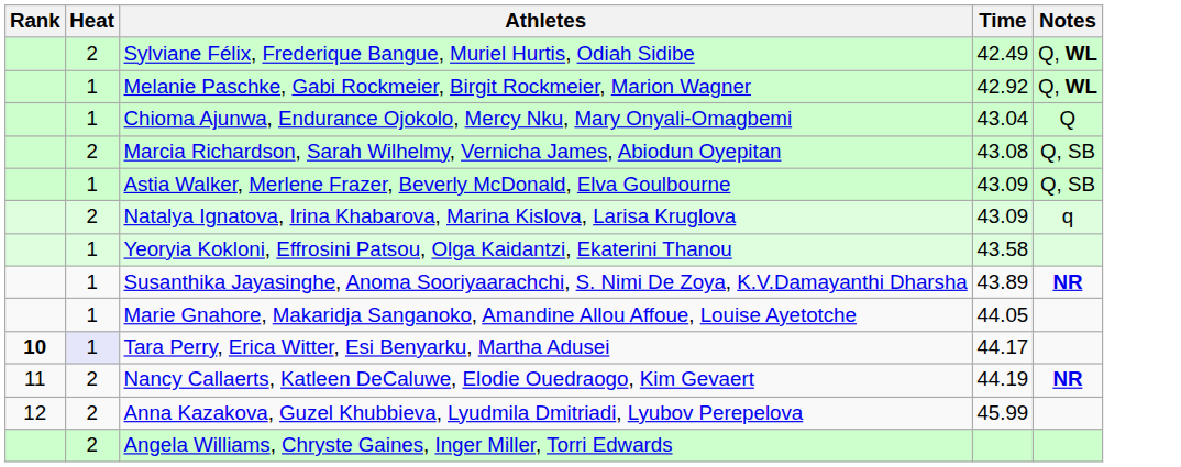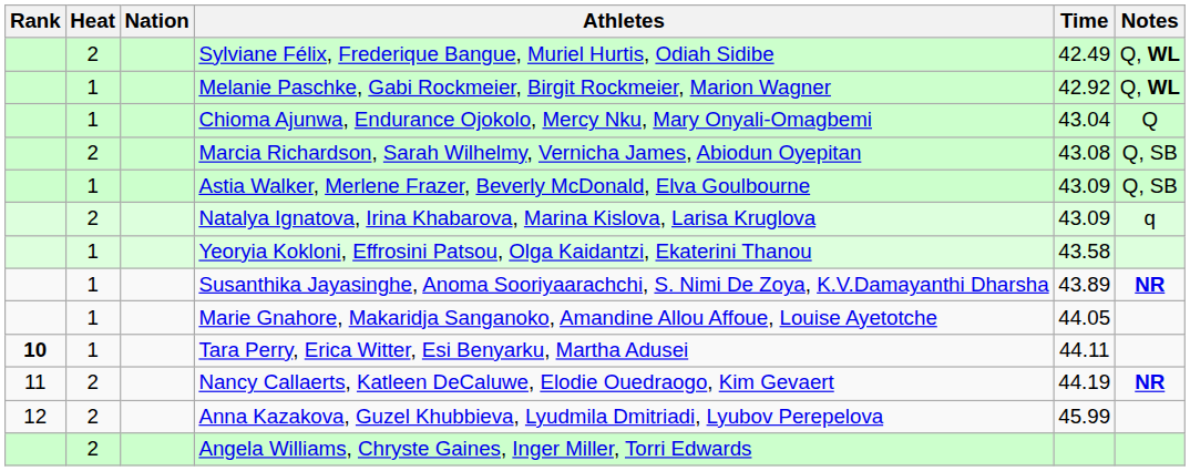+ column: Nation
Tara Perry, Erica Witter, Esi Benyarku, Martha Adusei | Heat: lavender background -> no background
Tara Perry, Erica Witter, Esi Benyarku, Martha Adusei | Time: 44.17 -> 44.11
